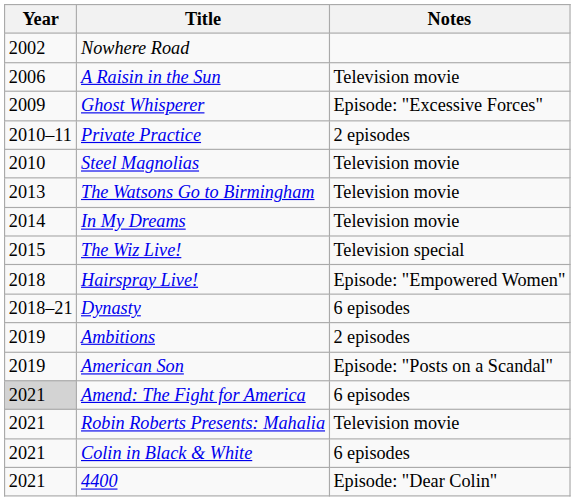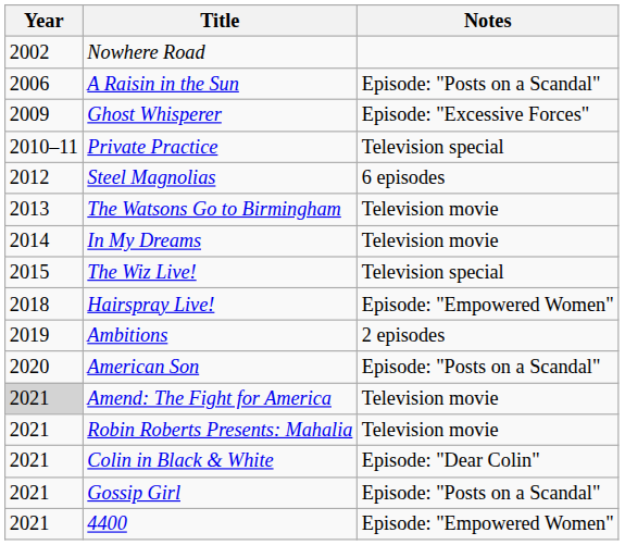A Raisin in the Sun | Notes: Television movie -> Episode: "Posts on a Scandal"
Private Practice | Notes: 2 episodes -> Television special
Steel Magnolias | Year: 2010 -> 2012
Steel Magnolias | Notes: Television movie -> 6 episodes
- row: 2018–21 | Dynasty | 6 episodes
American Son | Year: 2019 -> 2020
Amend: The Fight for America | Notes: 6 episodes -> Television movie
Colin in Black & White | Notes: 6 episodes -> Episode: "Dear Colin"
+ row: 2021 | Gossip Girl | Episode: "Posts on a Scandal"
4400 | Notes: Episode: "Dear Colin" -> Episode: "Empowered Women"
